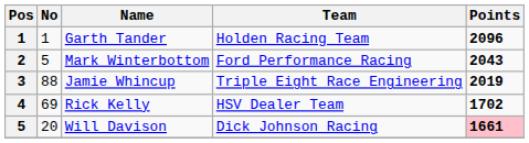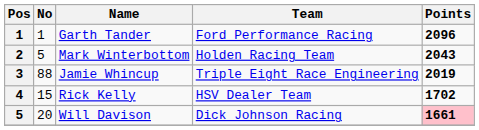Garth Tander | Team: Holden Racing Team -> Ford Performance Racing
Mark Winterbottom | Team: Ford Performance Racing -> Holden Racing Team
Rick Kelly | No: 69 -> 15
